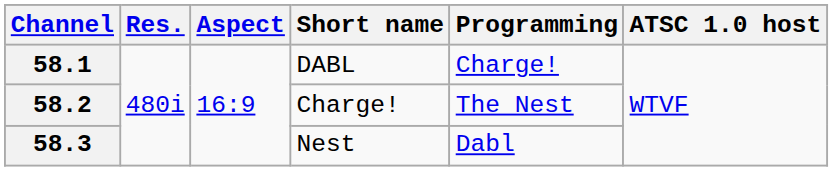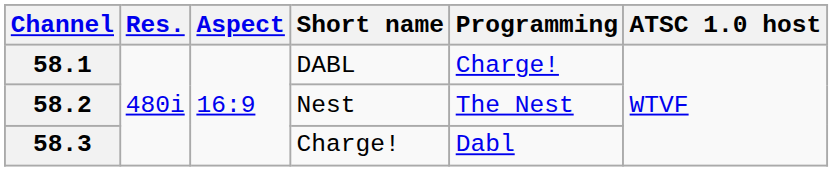58.2 | Short name: Charge! -> Nest
58.3 | Short name: Nest -> Charge!
